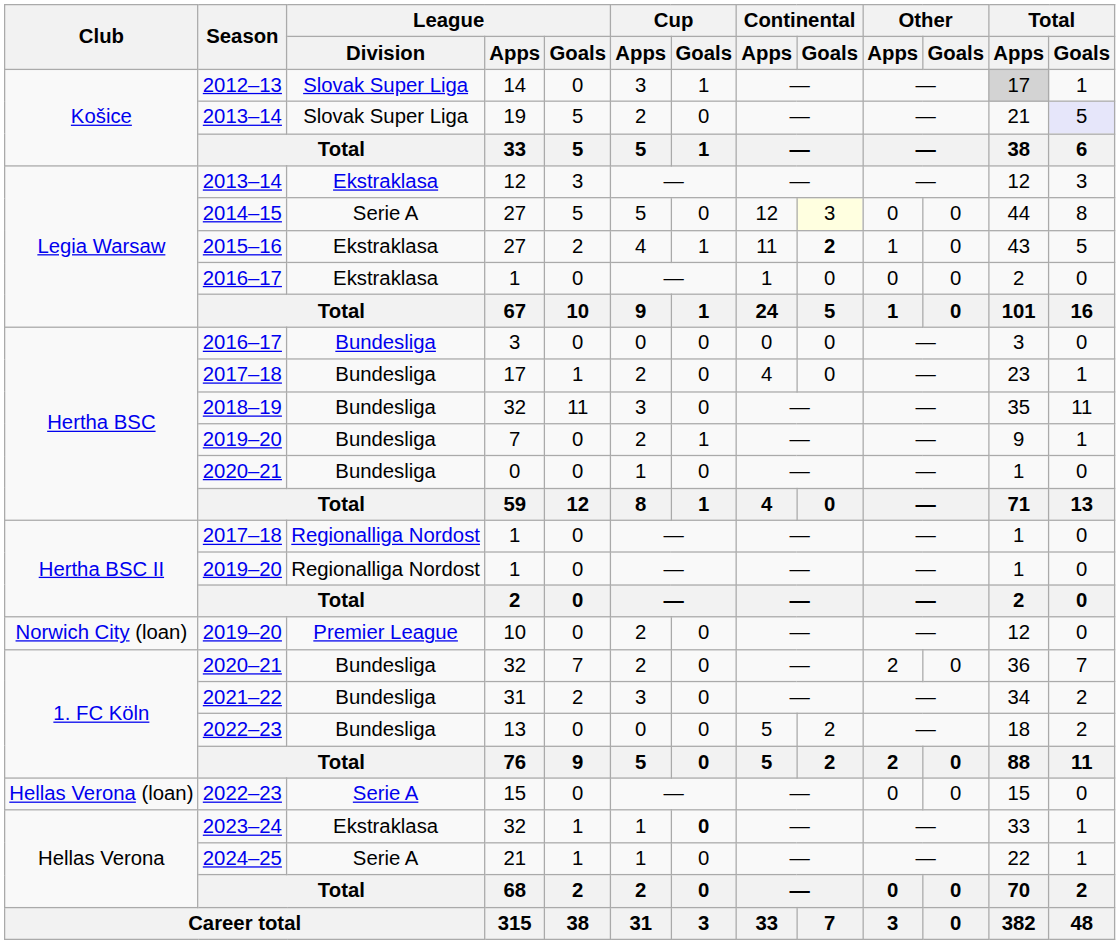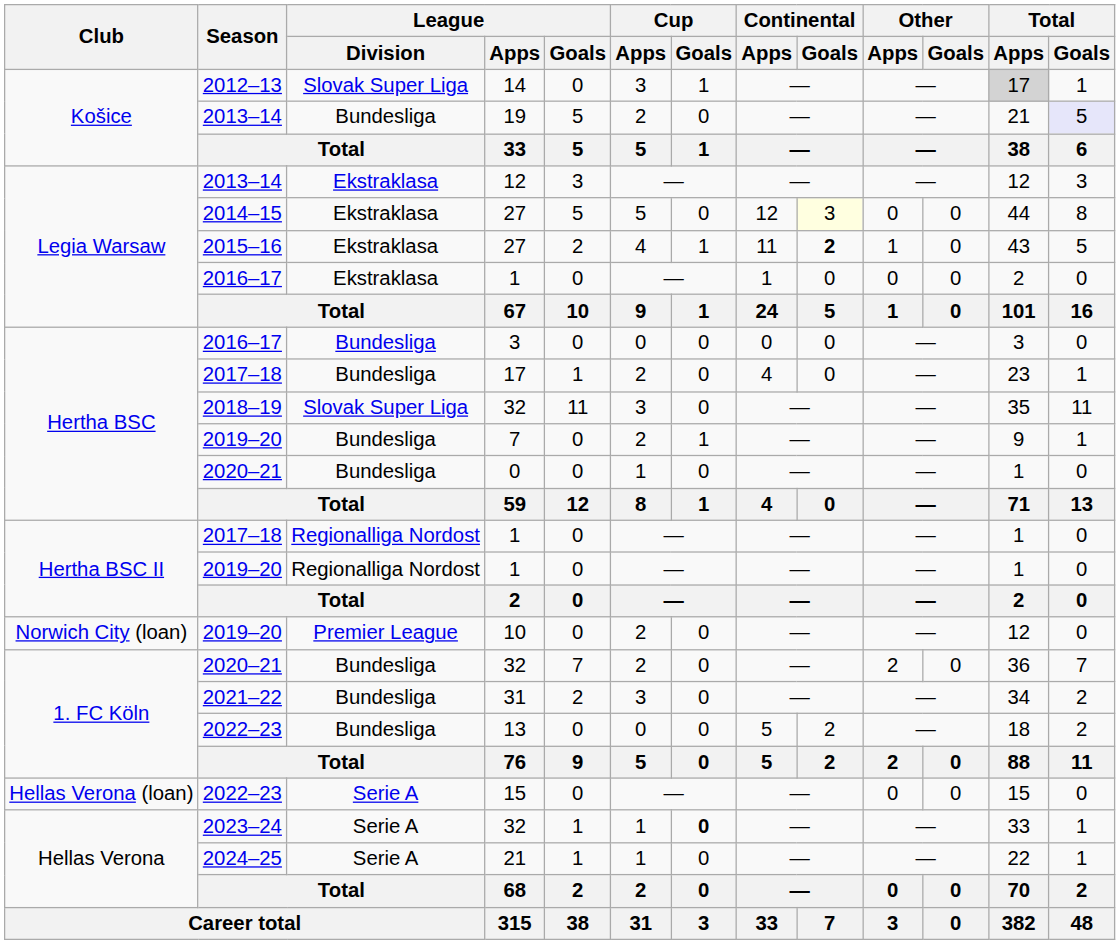19 | League / Division: Slovak Super Liga -> Bundesliga
2014–15 / 27 | League / Division: Serie A -> Ekstraklasa
2018–19 / 32 | League / Division: Bundesliga -> Slovak Super Liga
2023–24 / 32 | League / Division: Ekstraklasa -> Serie A
